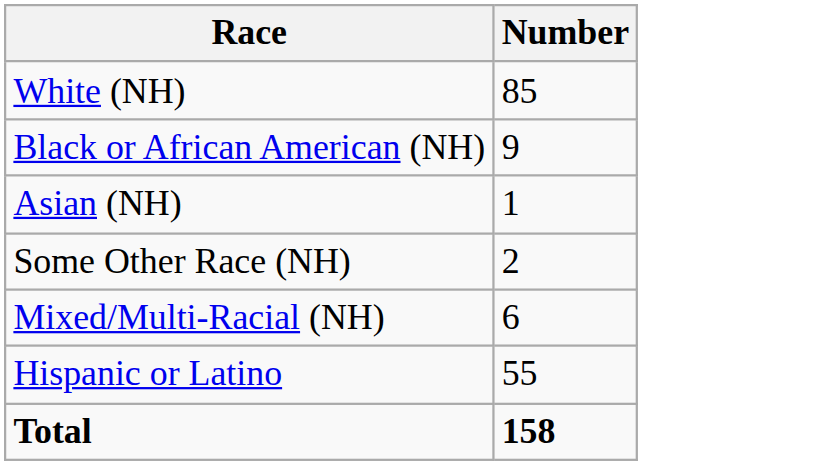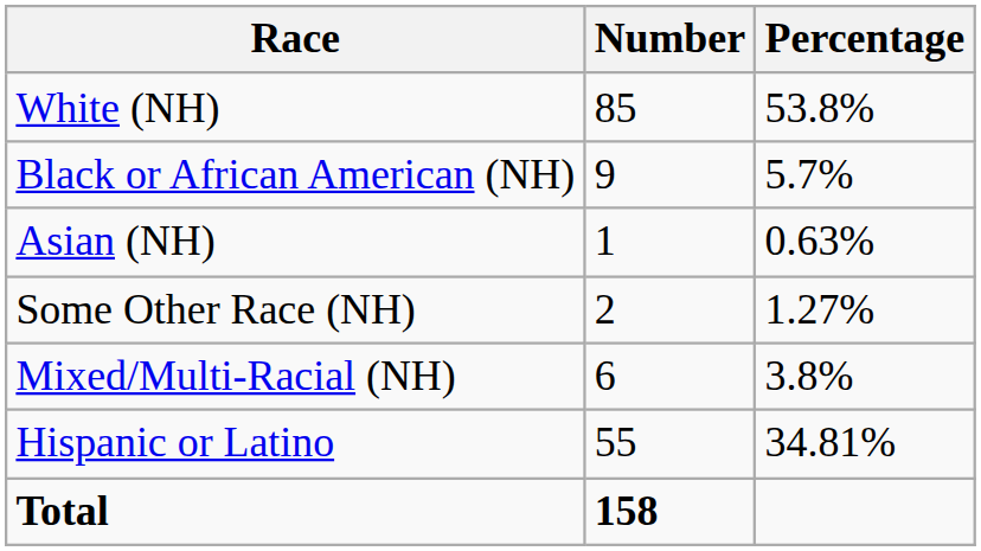+ column: Percentage | 53.8% | 5.7% | 0.63% | 1.27% | 3.8% | 34.81%
